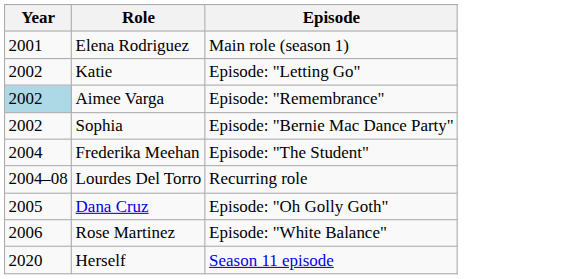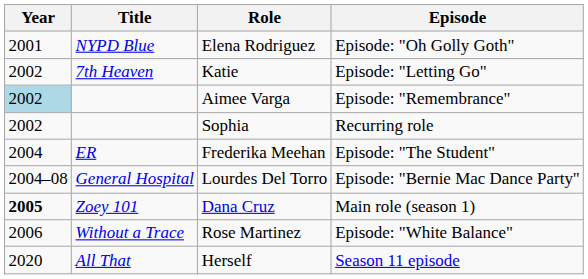+ column: Title | NYPD Blue | 7th Heaven | ER | General Hospital | Zoey 101 | Without a Trace | All That
Elena Rodriguez | Episode: Main role (season 1) -> Episode: "Oh Golly Goth"
Sophia | Episode: Episode: "Bernie Mac Dance Party" -> Recurring role
Lourdes Del Torro | Episode: Recurring role -> Episode: "Bernie Mac Dance Party"
Dana Cruz | Year: normal -> bold
Dana Cruz | Episode: Episode: "Oh Golly Goth" -> Main role (season 1)
